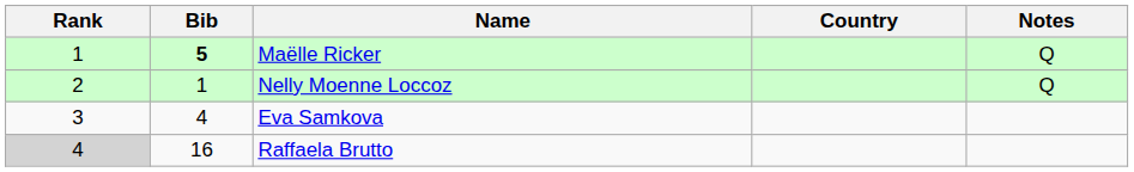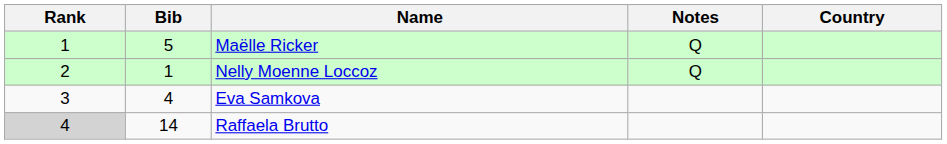columns swapped: Country <-> Notes
Maëlle Ricker | Bib: bold -> normal
Raffaela Brutto | Bib: 16 -> 14
